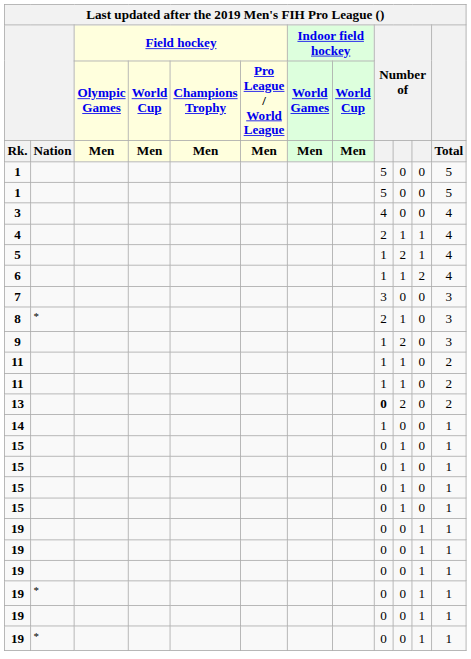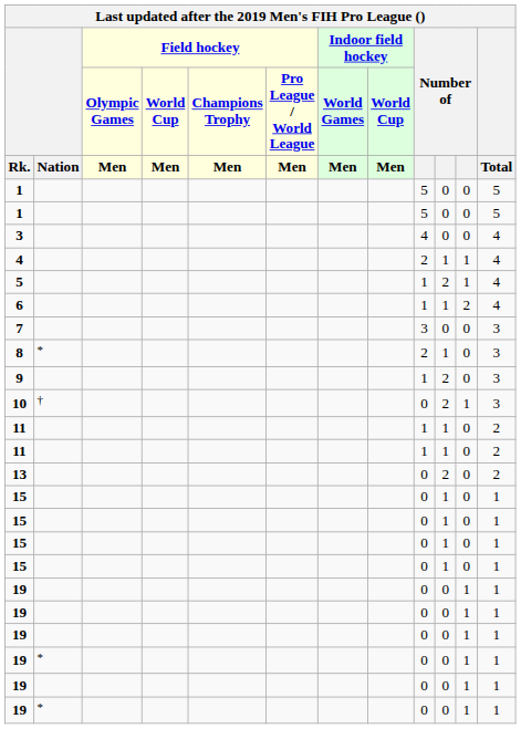+ row: 10 | † | 0 | 2 | 1 | 3
13 | column 9: bold -> normal
- row: 14 | 1 | 0 | 0 | 1
